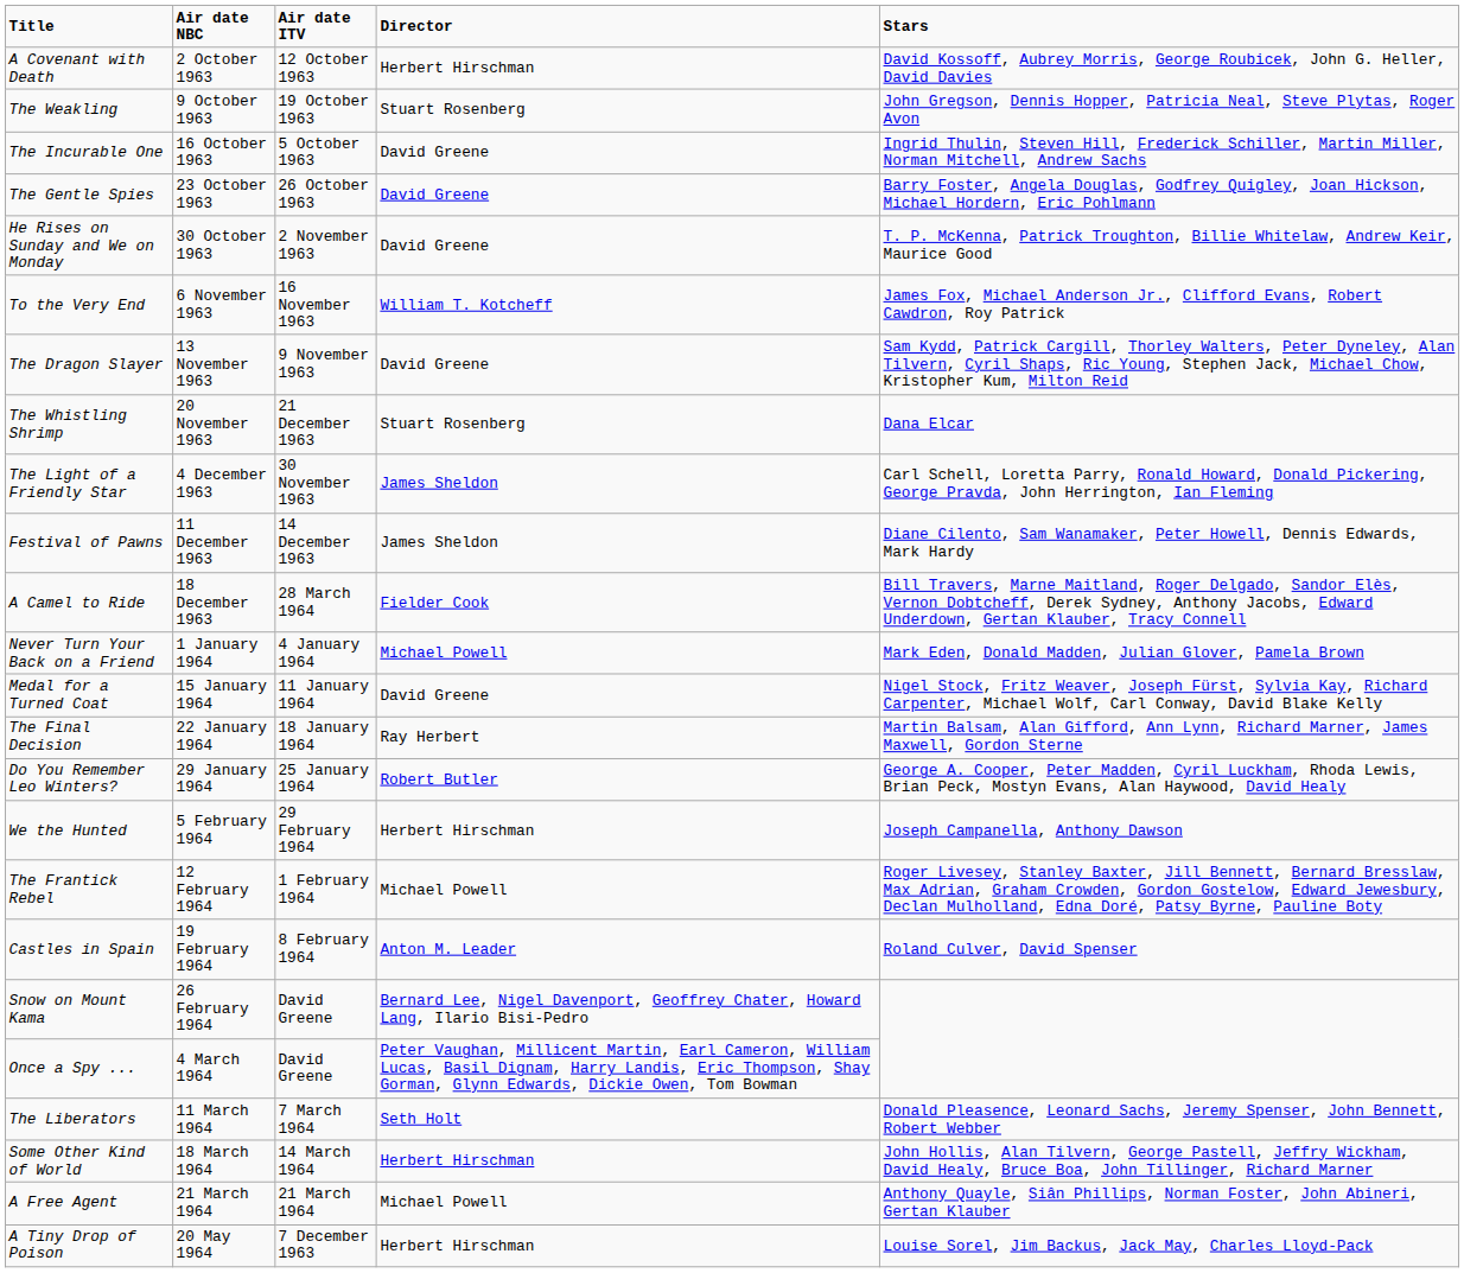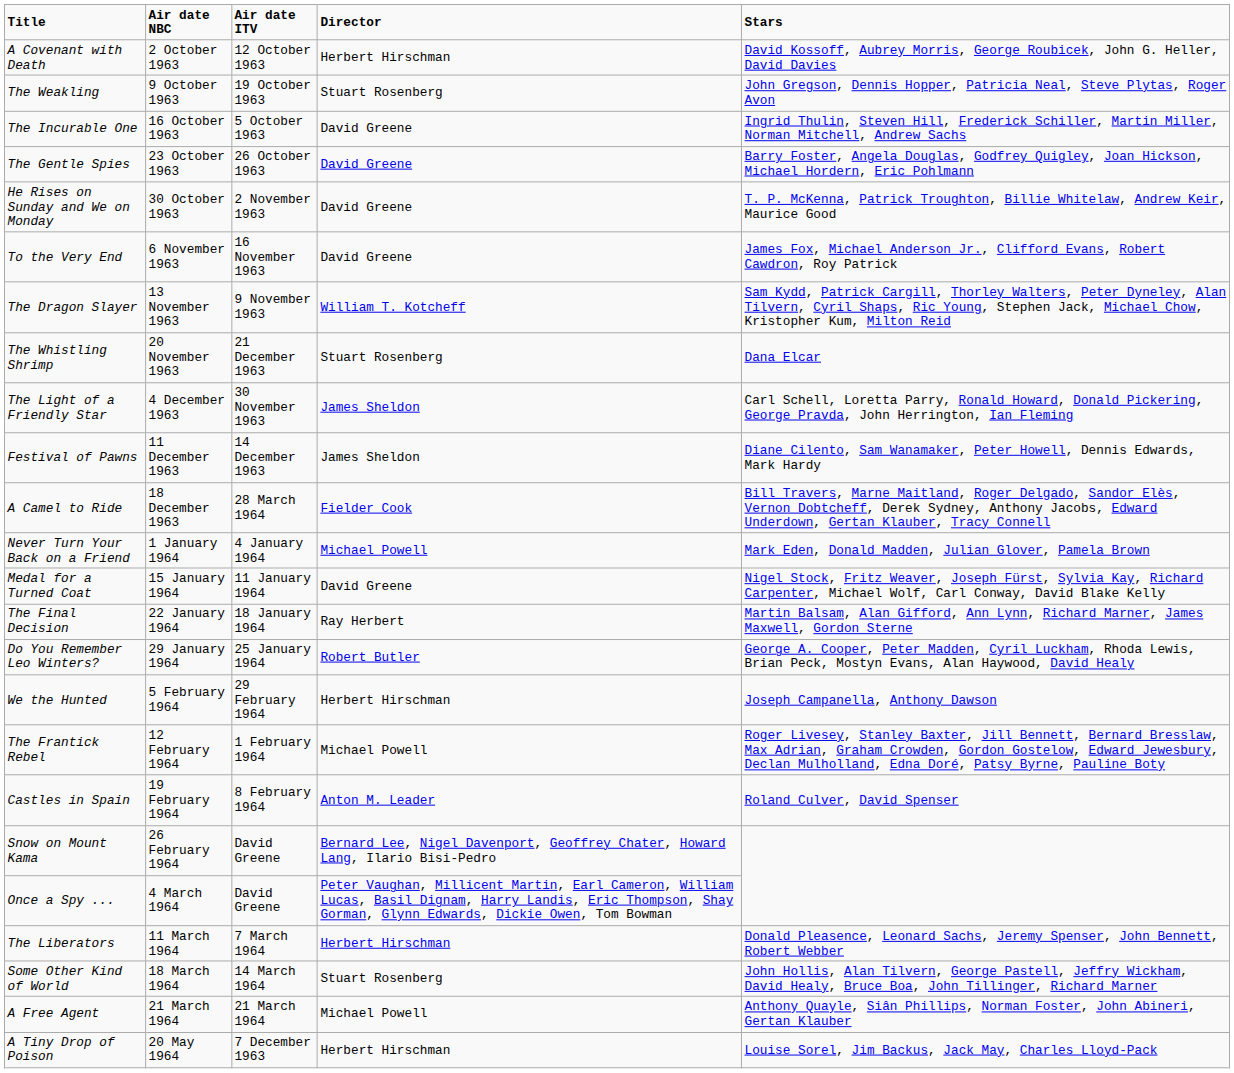To the Very End | Director: William T. Kotcheff -> David Greene
The Dragon Slayer | Director: David Greene -> William T. Kotcheff
The Liberators | Director: Seth Holt -> Herbert Hirschman
Some Other Kind of World | Director: Herbert Hirschman -> Stuart Rosenberg
